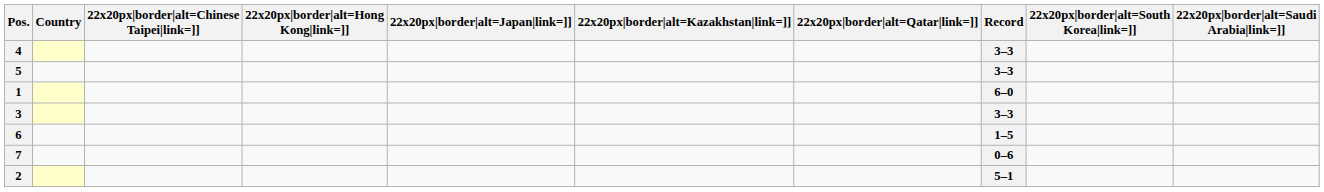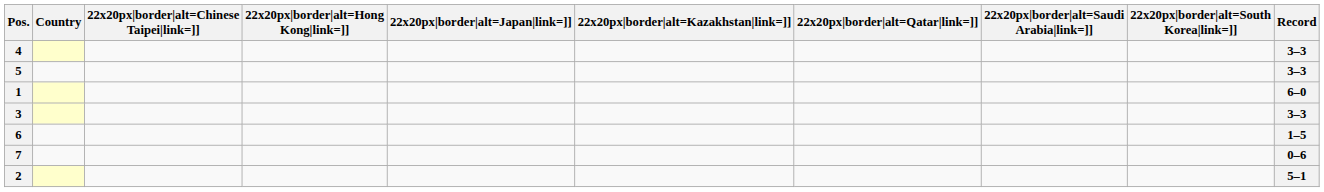columns swapped: 22x20px|border|alt=Saudi Arabia|link=]] <-> Record
